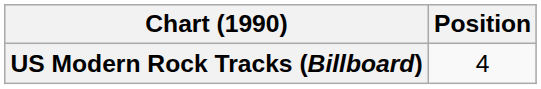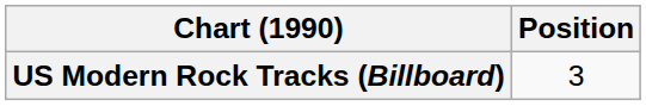US Modern Rock Tracks (Billboard) | Position: 4 -> 3
